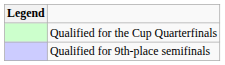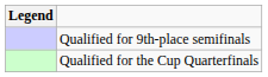rows swapped: Qualified for the Cup Quarterfinals <-> Qualified for 9th-place semifinals
